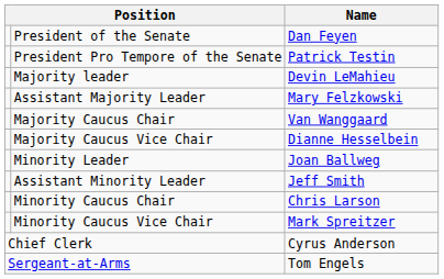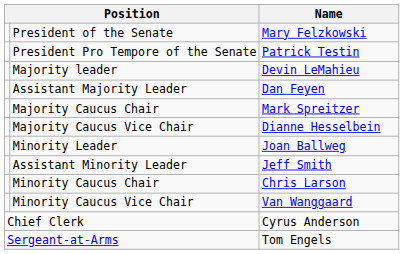President of the Senate | Name: Dan Feyen -> Mary Felzkowski
Assistant Majority Leader | Name: Mary Felzkowski -> Dan Feyen
Majority Caucus Chair | Name: Van Wanggaard -> Mark Spreitzer
Minority Caucus Vice Chair | Name: Mark Spreitzer -> Van Wanggaard
